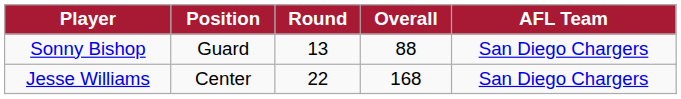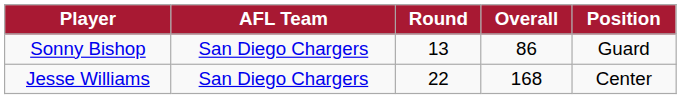columns swapped: Position <-> AFL Team
Sonny Bishop | Overall: 88 -> 86
